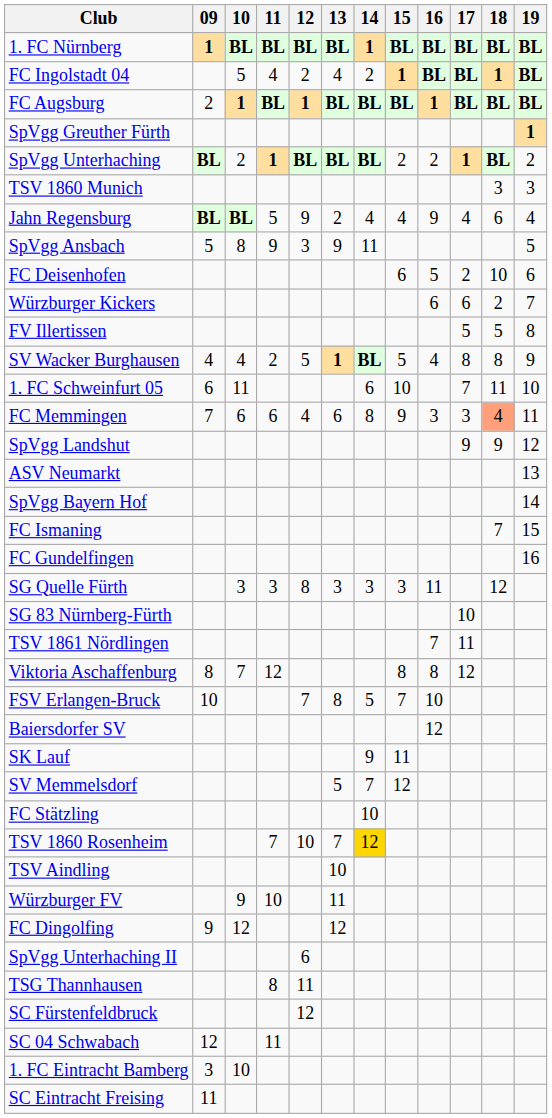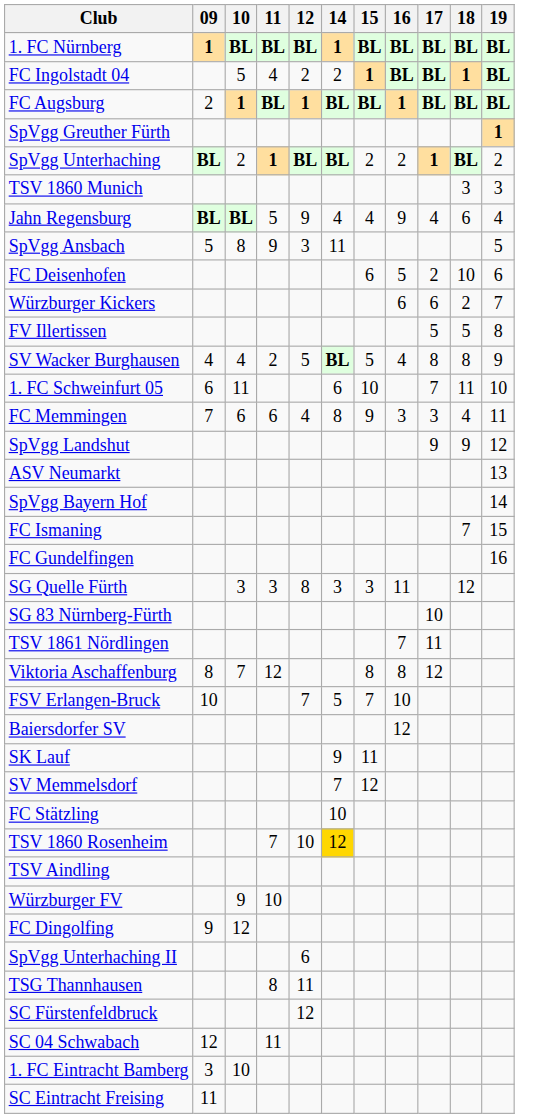- column: 13 | BL | 4 | BL | BL | 2 | 9 | 1 | 6 | 3 | 8 | 5 | 7 | 10 | 11 | 12
FC Memmingen | 18: lightsalmon background -> no background
